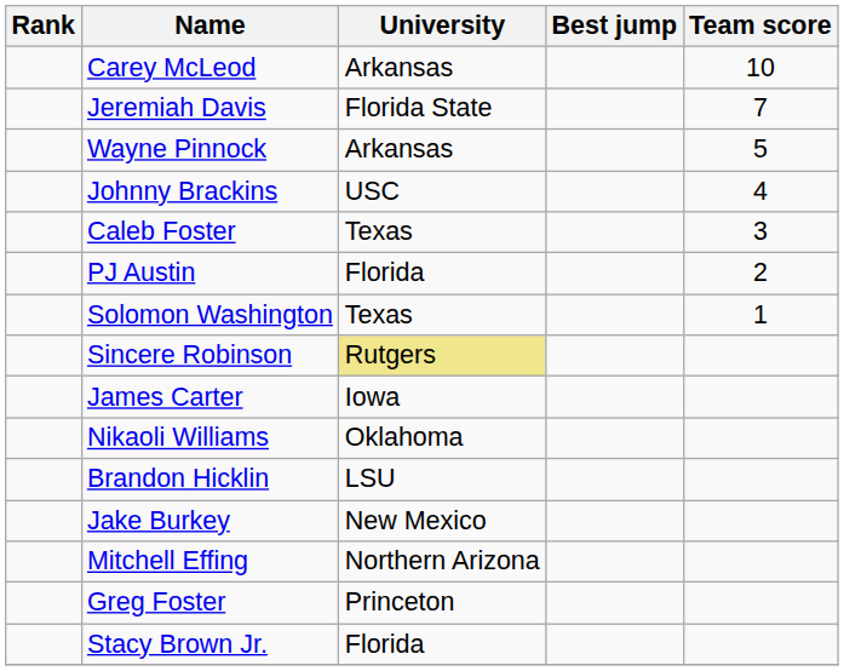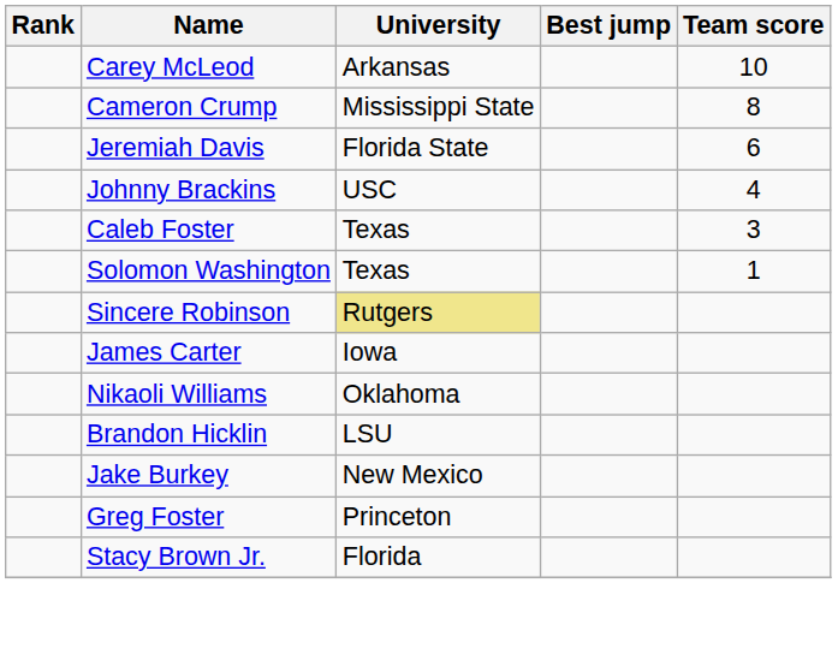+ row: Cameron Crump | Mississippi State | 8
Jeremiah Davis | Team score: 7 -> 6
- row: Wayne Pinnock | Arkansas | 5
- row: PJ Austin | Florida | 2
- row: Mitchell Effing | Northern Arizona
